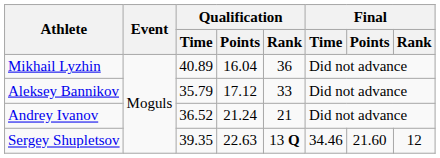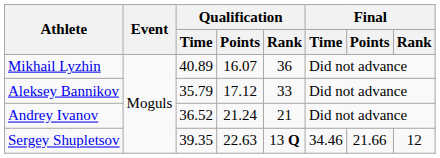Mikhail Lyzhin | Qualification / Points: 16.04 -> 16.07
Sergey Shupletsov | Final / Points: 21.60 -> 21.66
